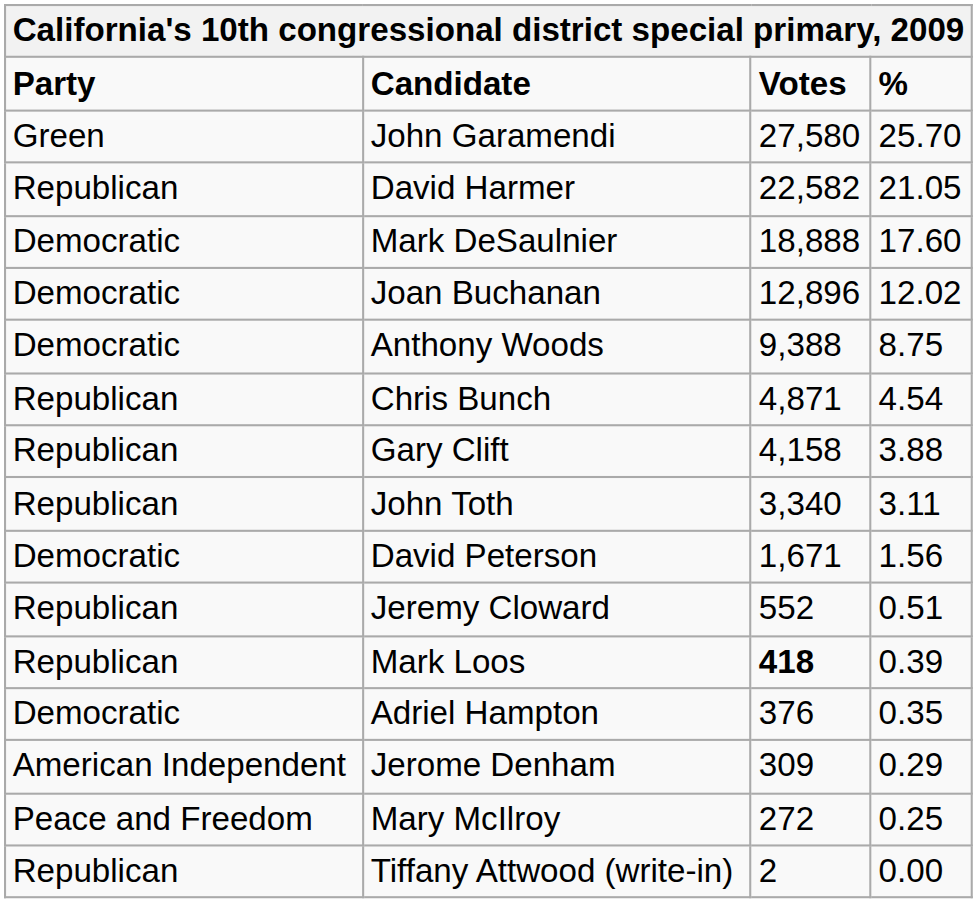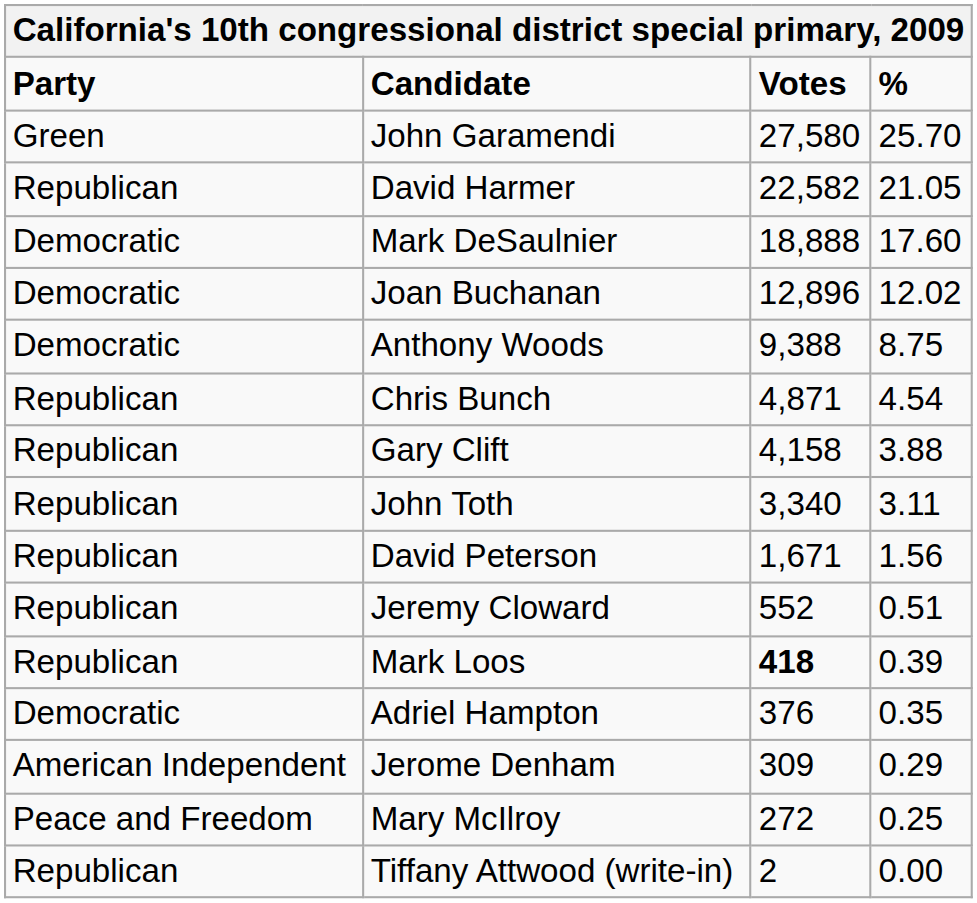David Peterson | Party: Democratic -> Republican
